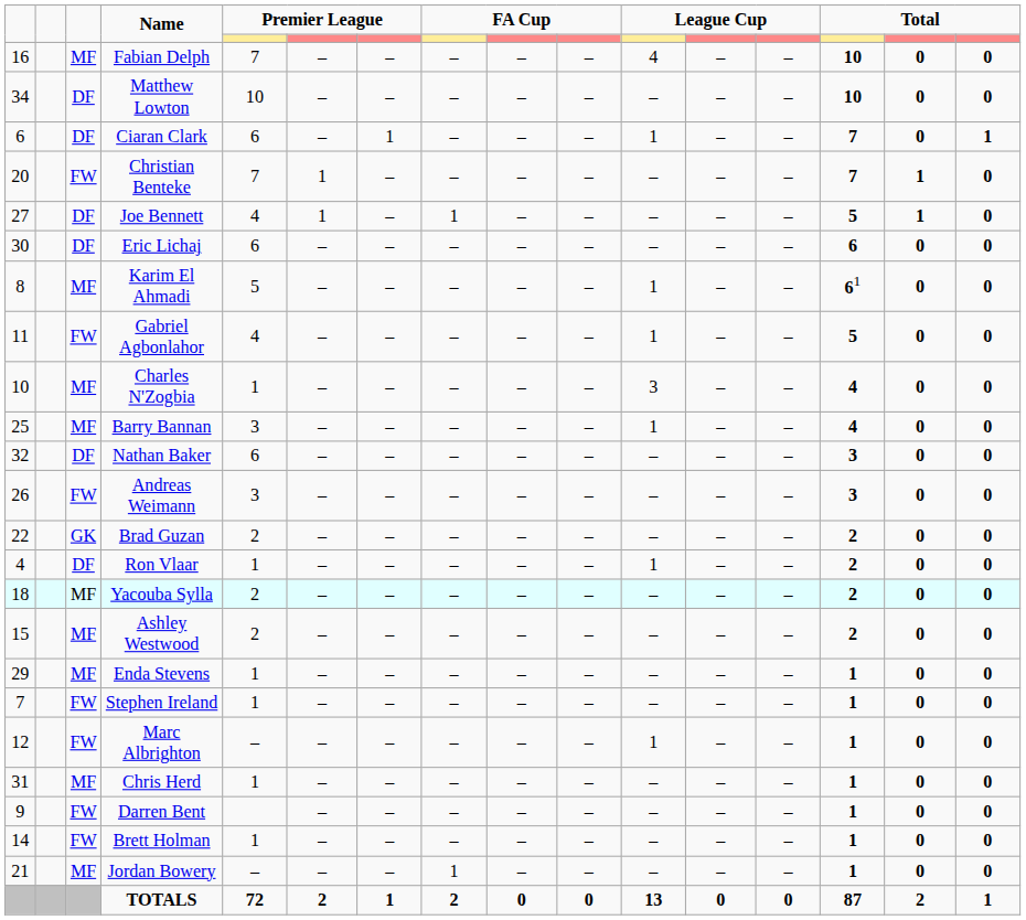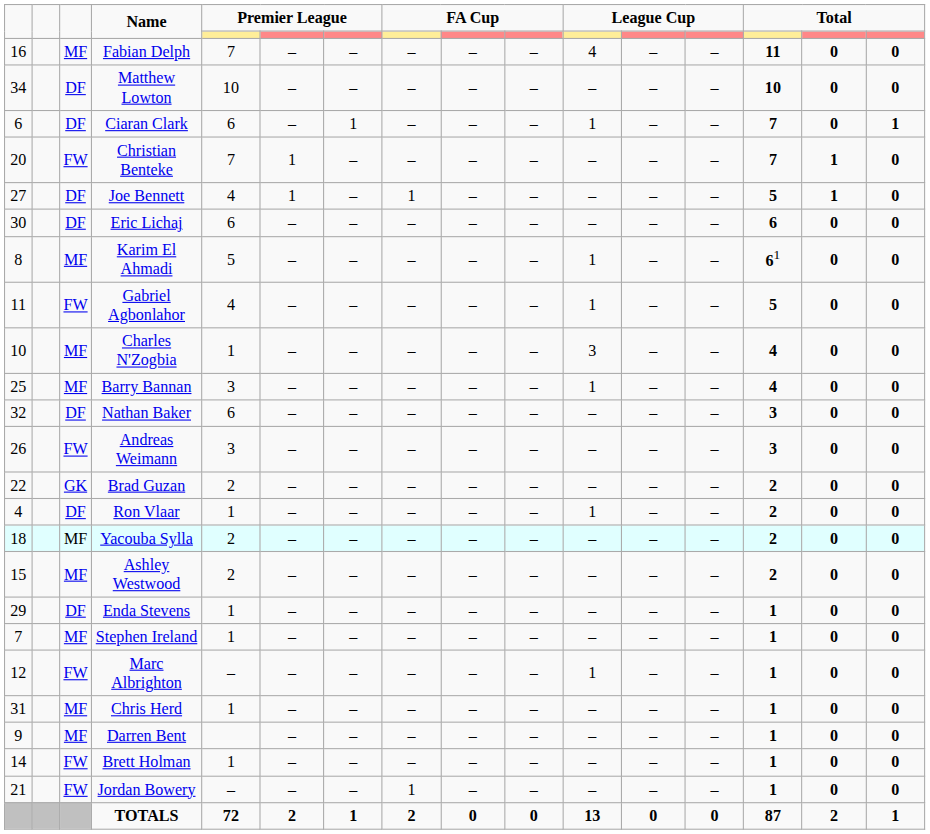Fabian Delph | column 14: 10 -> 11
Enda Stevens | column 3: MF -> DF
Stephen Ireland | column 3: FW -> MF
Darren Bent | column 3: FW -> MF
Jordan Bowery | column 3: MF -> FW
